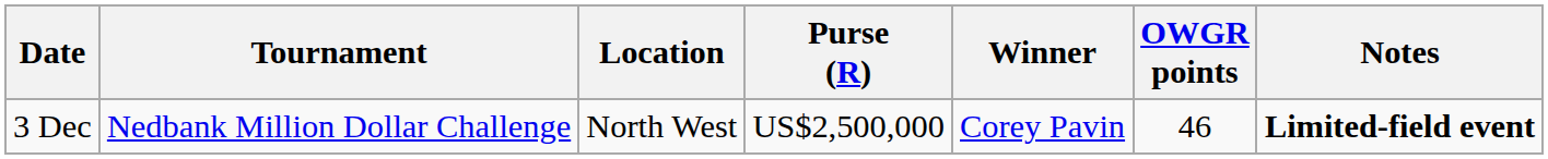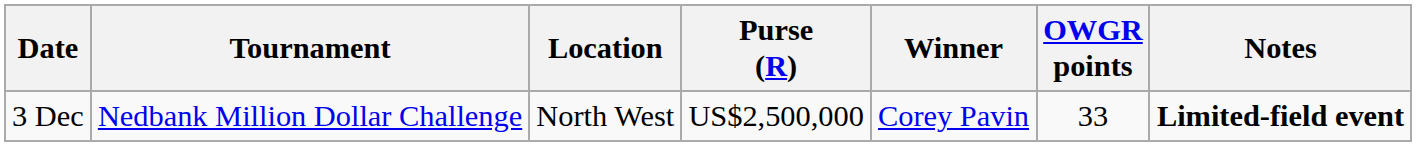3 Dec | OWGR points: 46 -> 33
